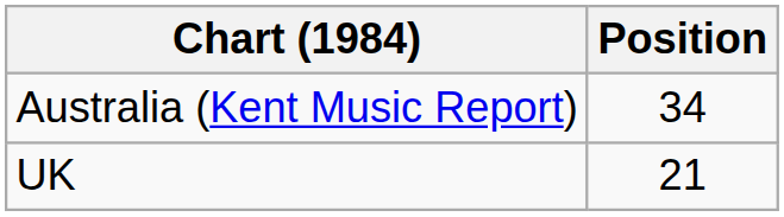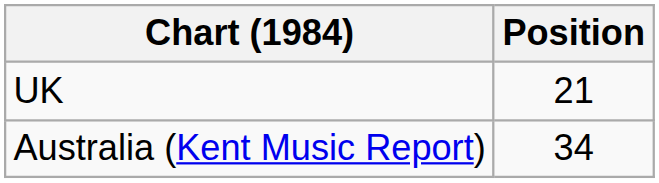rows swapped: UK <-> Australia (Kent Music Report)
